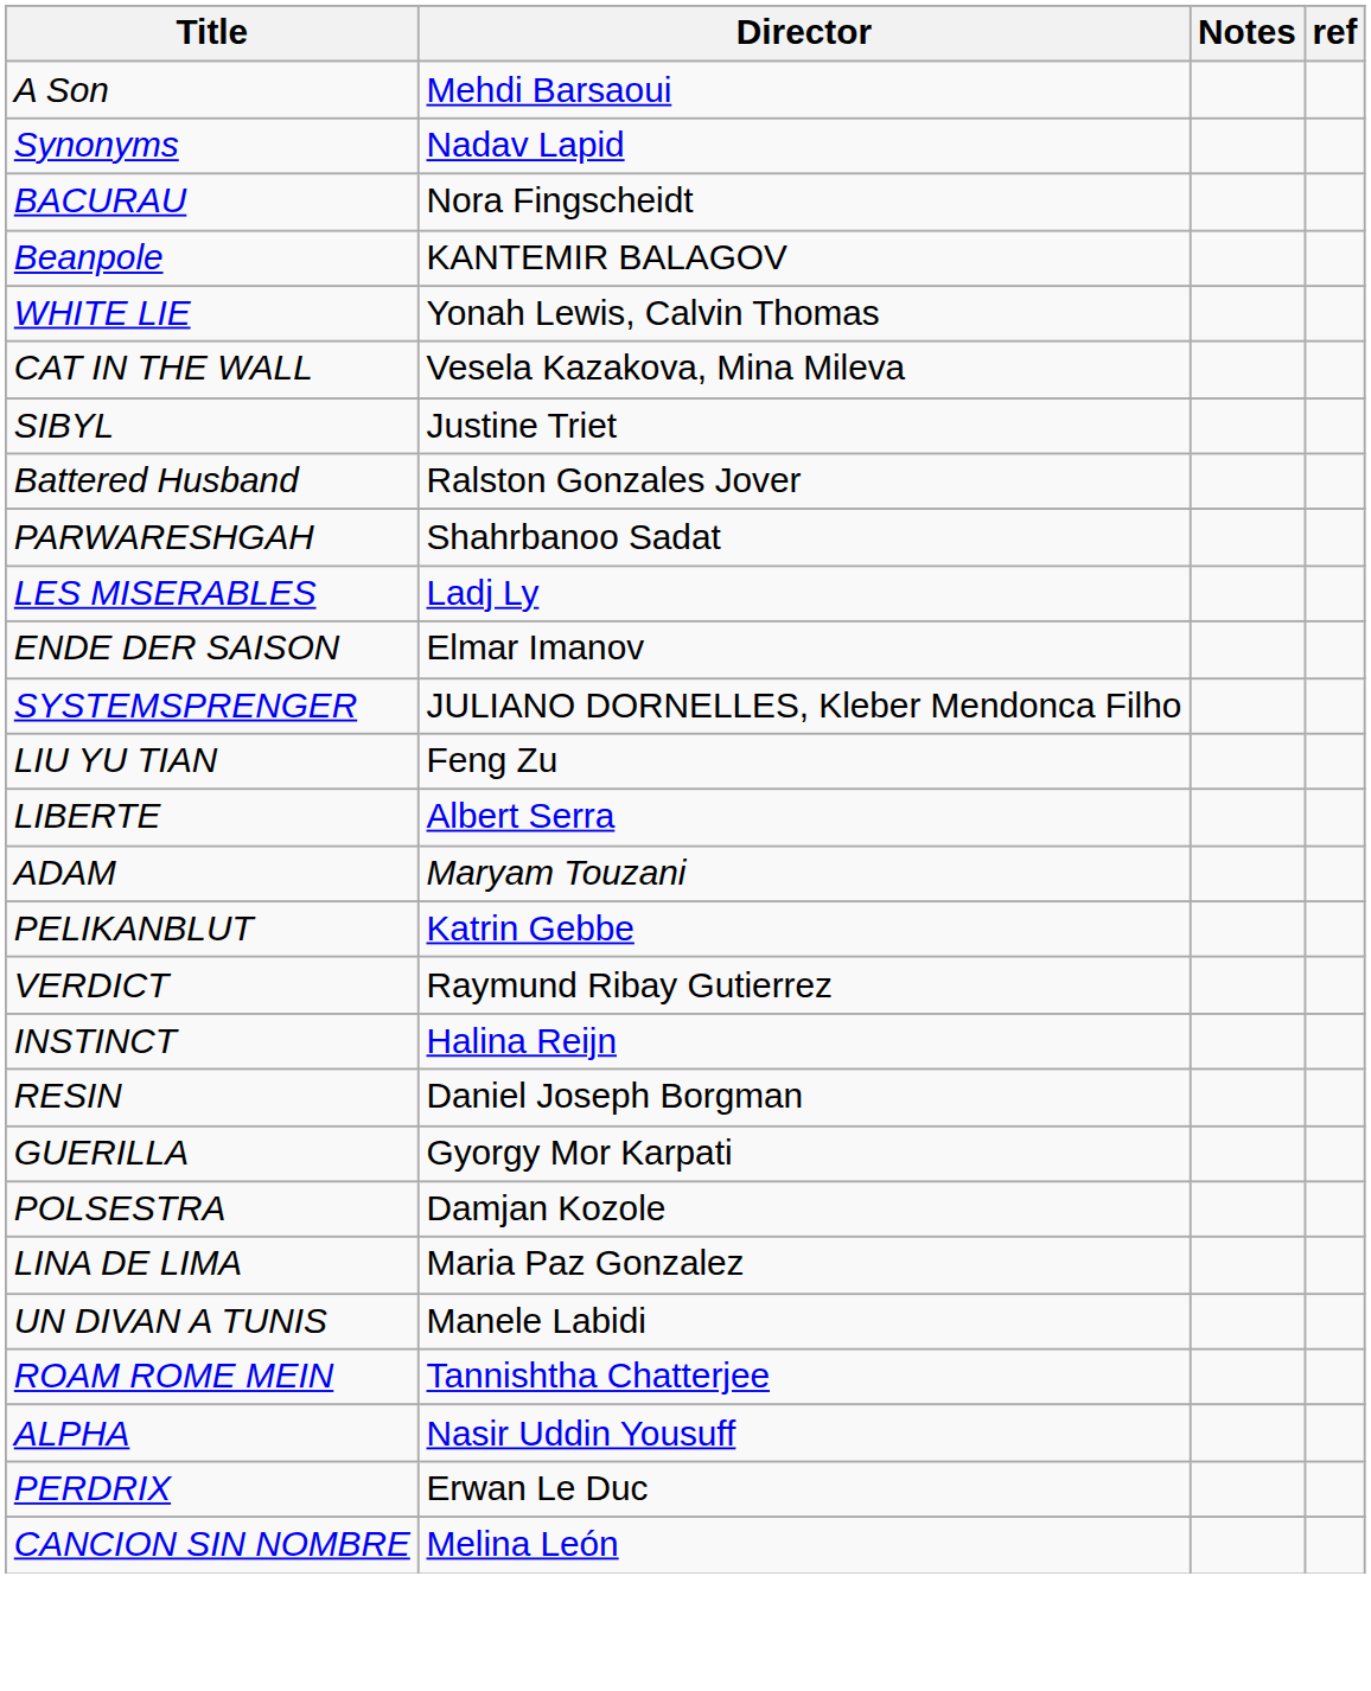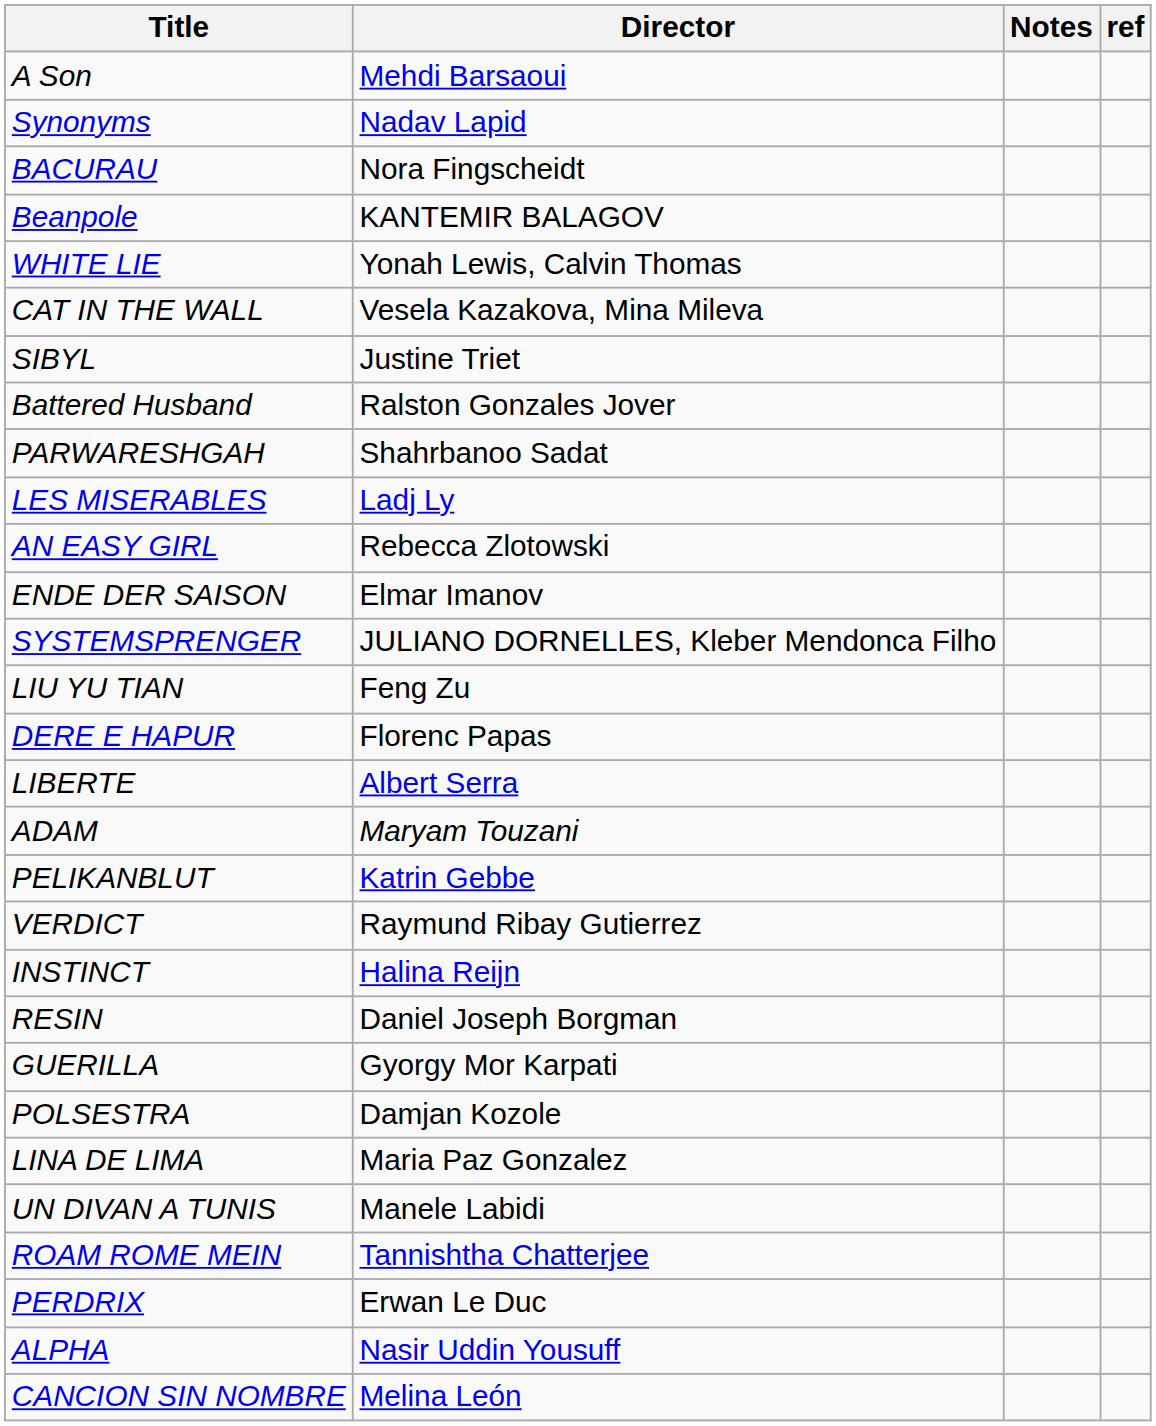+ row: AN EASY GIRL | Rebecca Zlotowski
+ row: DERE E HAPUR | Florenc Papas
rows swapped: ALPHA <-> PERDRIX
